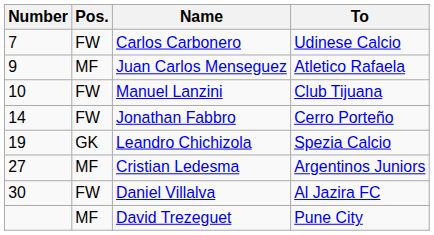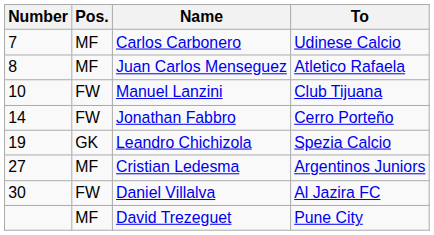Carlos Carbonero | Pos.: FW -> MF
Juan Carlos Menseguez | Number: 9 -> 8
